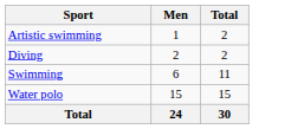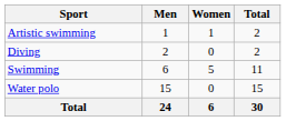+ column: Women | 1 | 0 | 5 | 0 | 6
